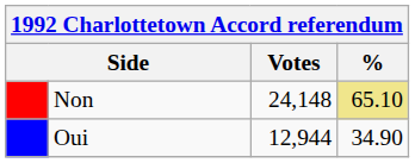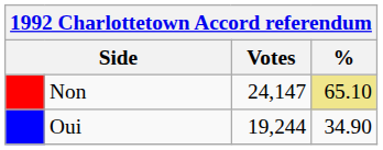Non | Votes: 24,148 -> 24,147
Oui | Votes: 12,944 -> 19,244
